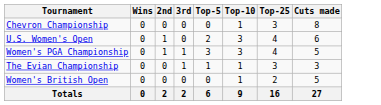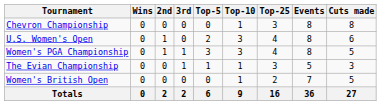+ column: Events | 8 | 8 | 8 | 5 | 7 | 36
